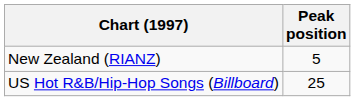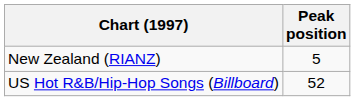US Hot R&B/Hip-Hop Songs (Billboard) | Peak position: 25 -> 52
